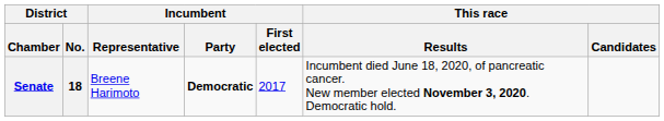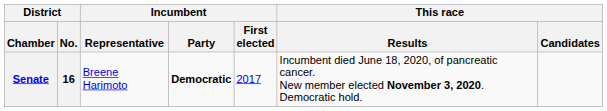Senate | District / No.: 18 -> 16
